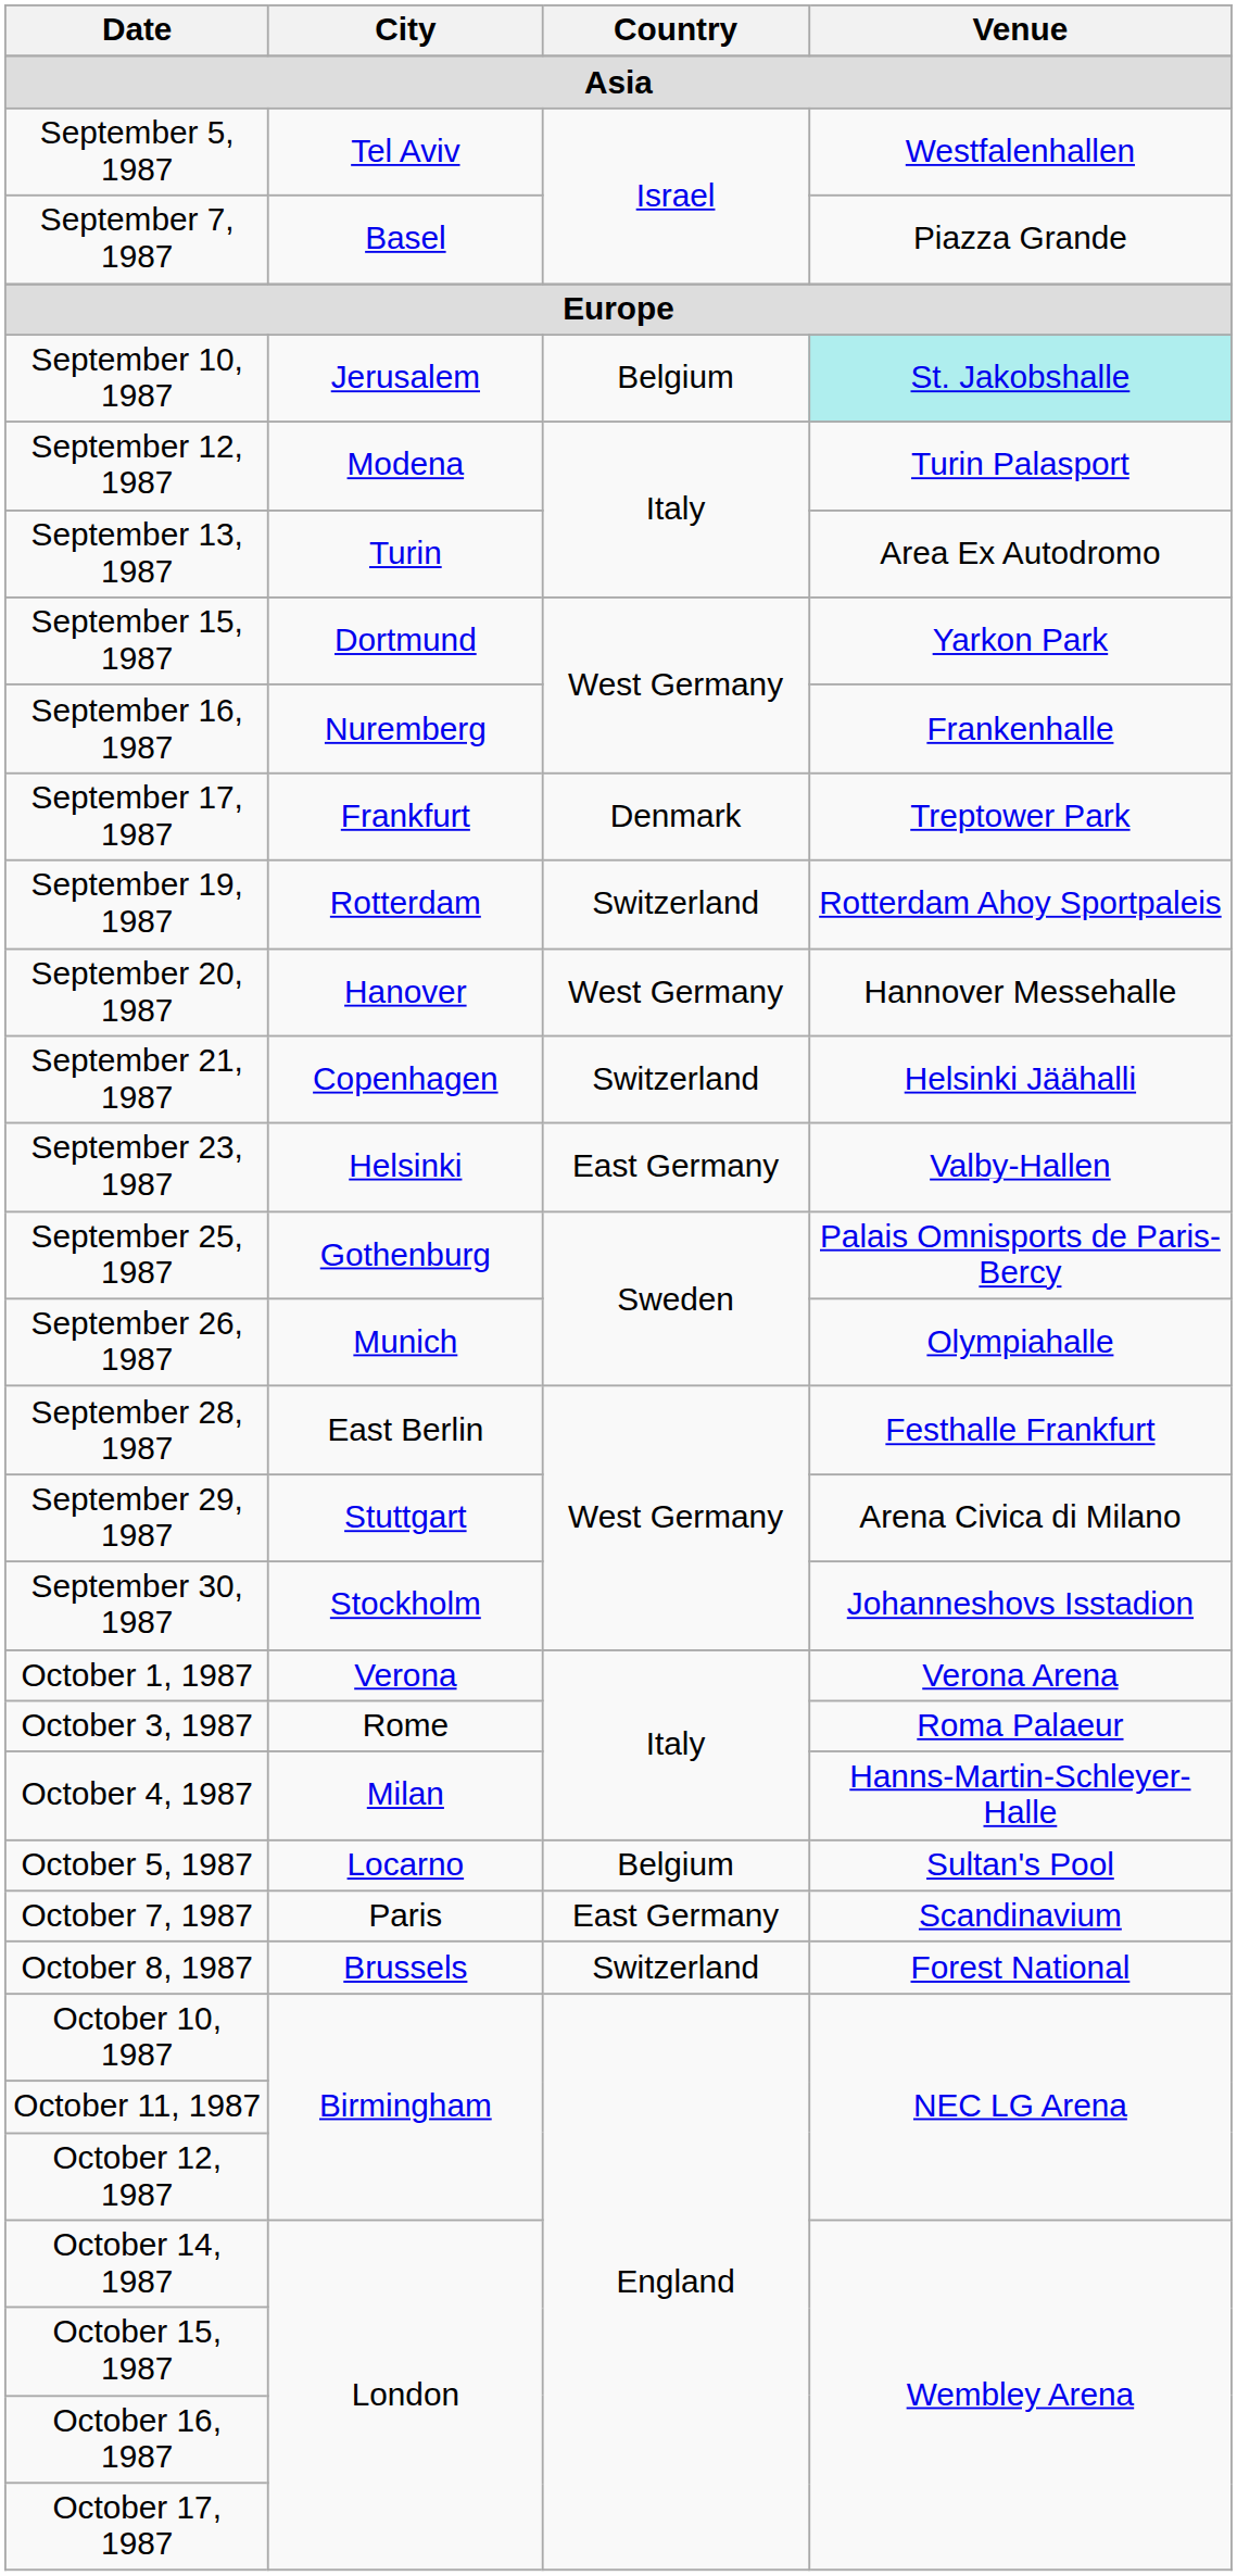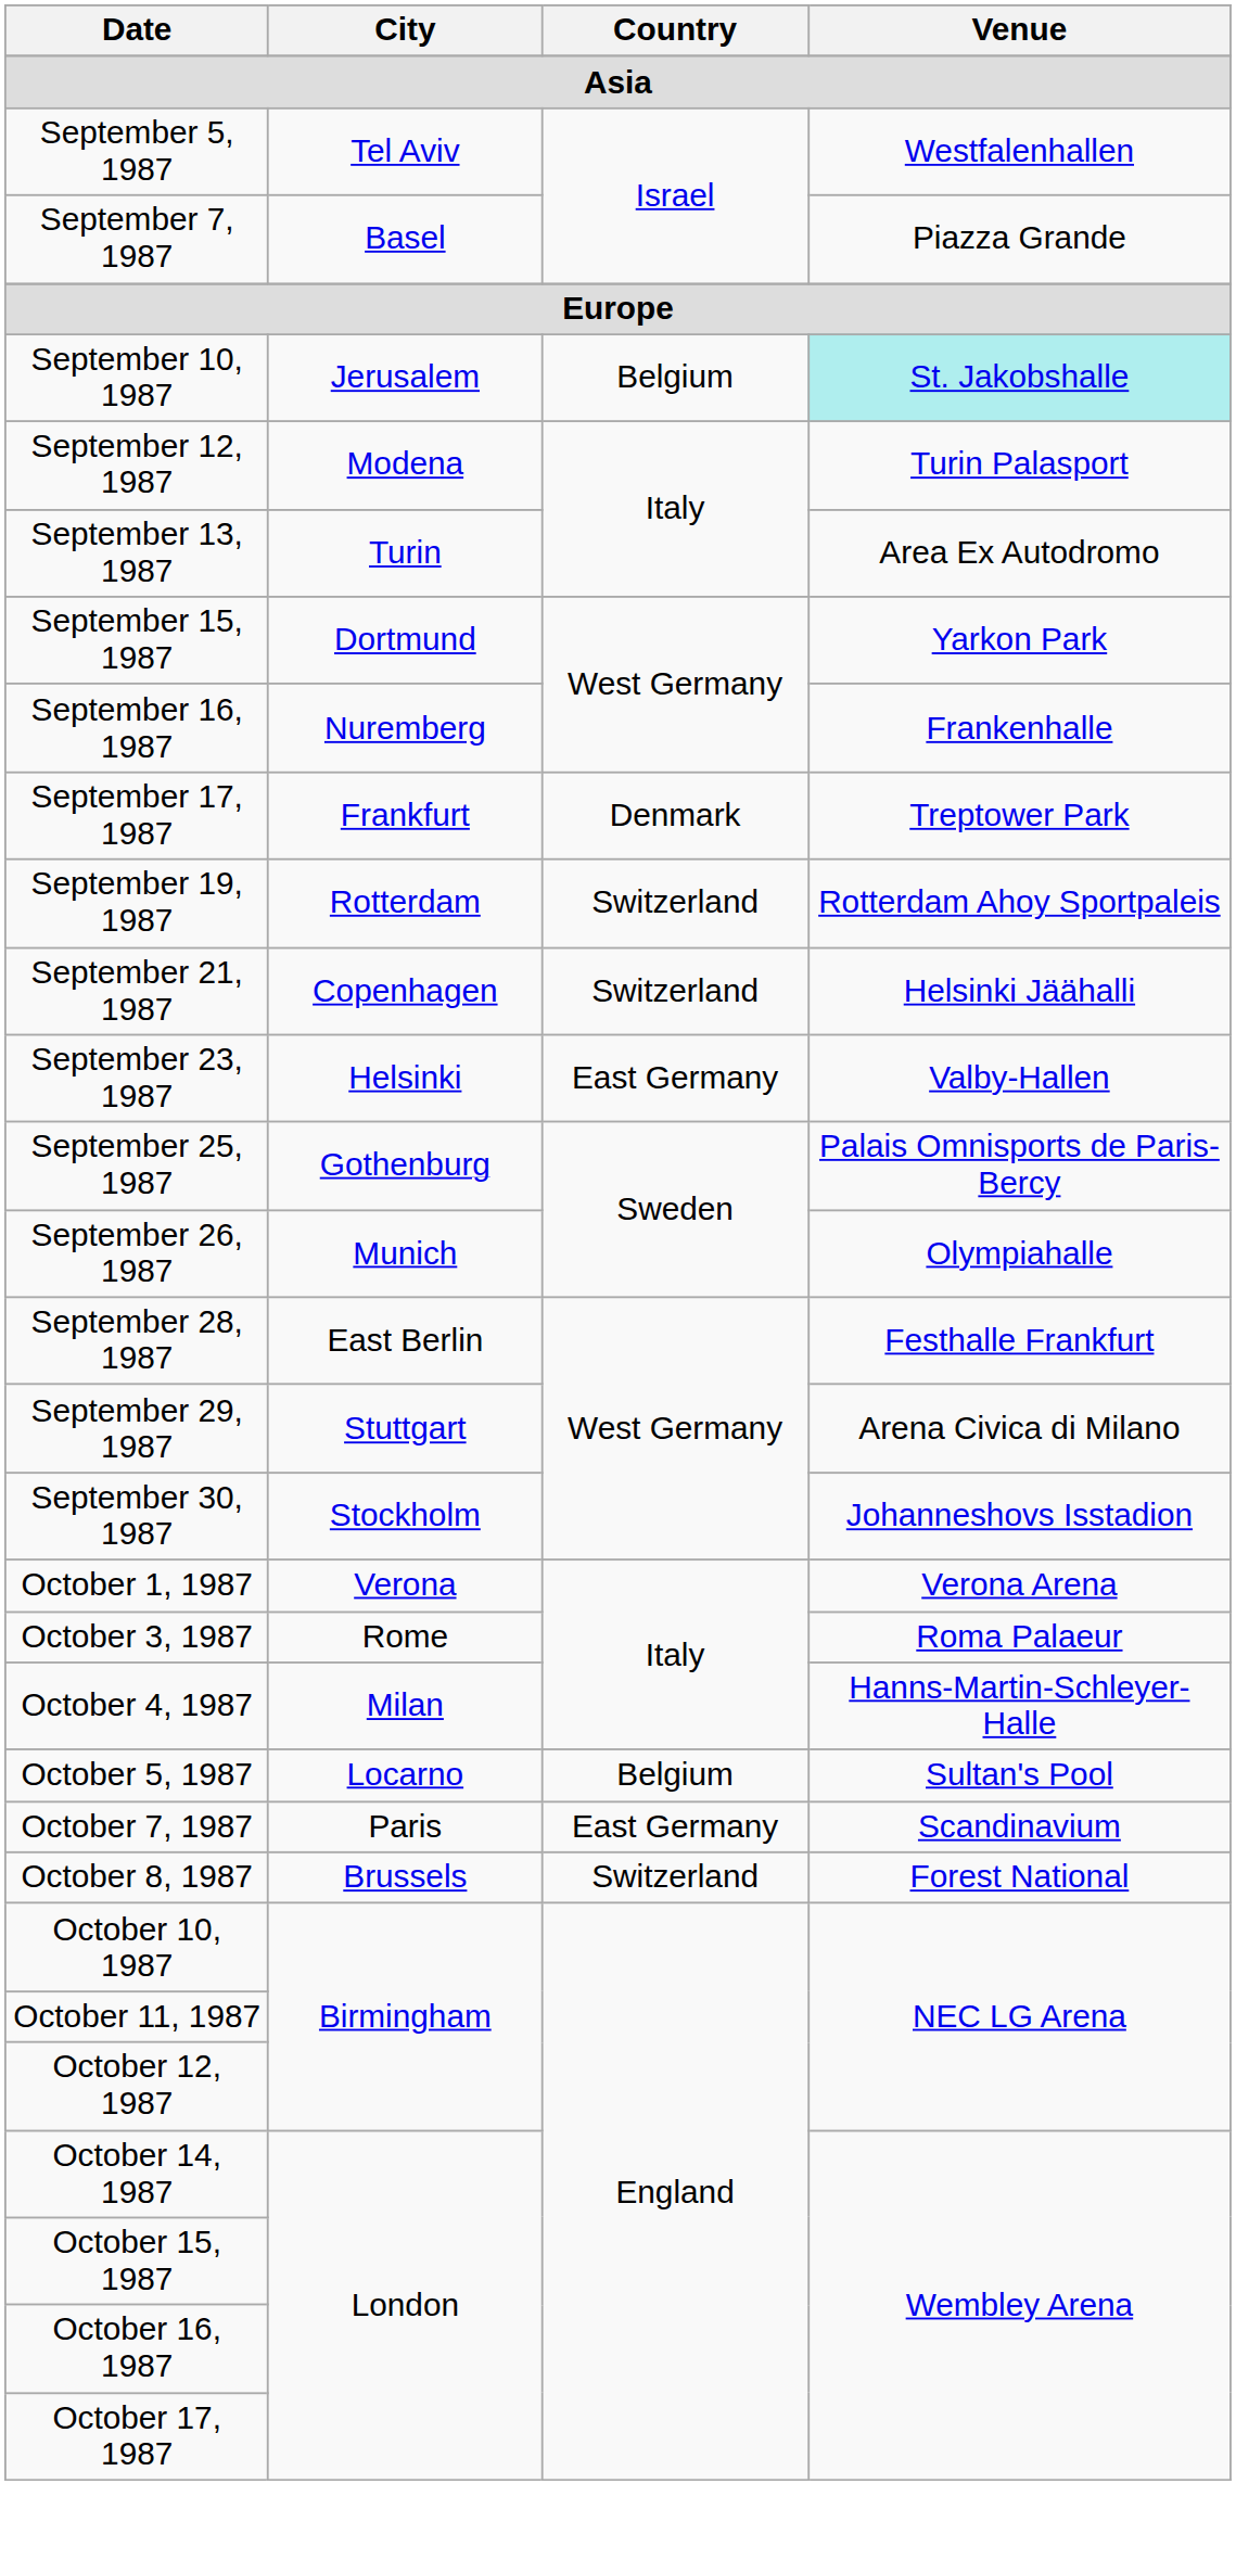- row: September 20, 1987 | Hanover | West Germany | Hannover Messehalle
